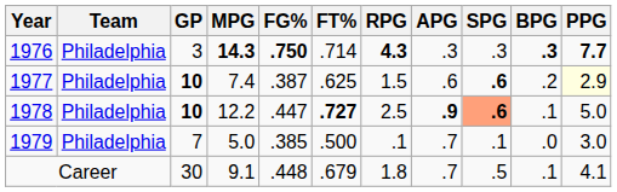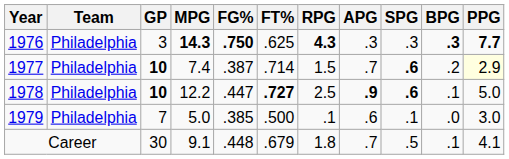1976 | FT%: .714 -> .625
1977 | FT%: .625 -> .714
1977 | APG: .6 -> .7
1978 | SPG: lightsalmon background -> no background
1979 | APG: .7 -> .6
